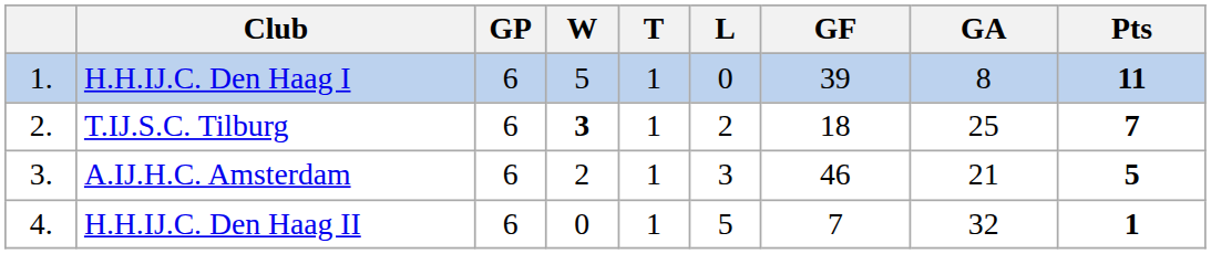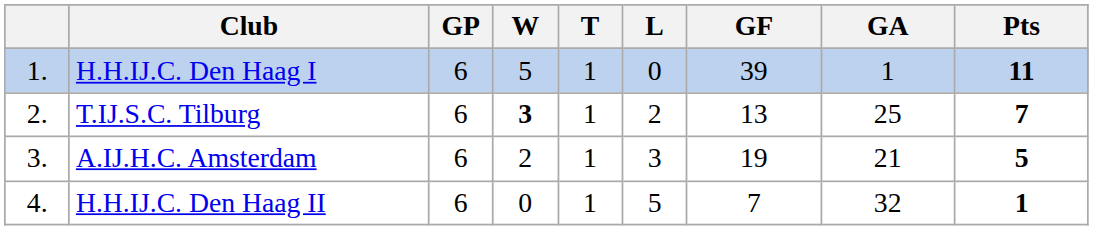H.H.IJ.C. Den Haag I | GA: 8 -> 1
T.IJ.S.C. Tilburg | GF: 18 -> 13
A.IJ.H.C. Amsterdam | GF: 46 -> 19
